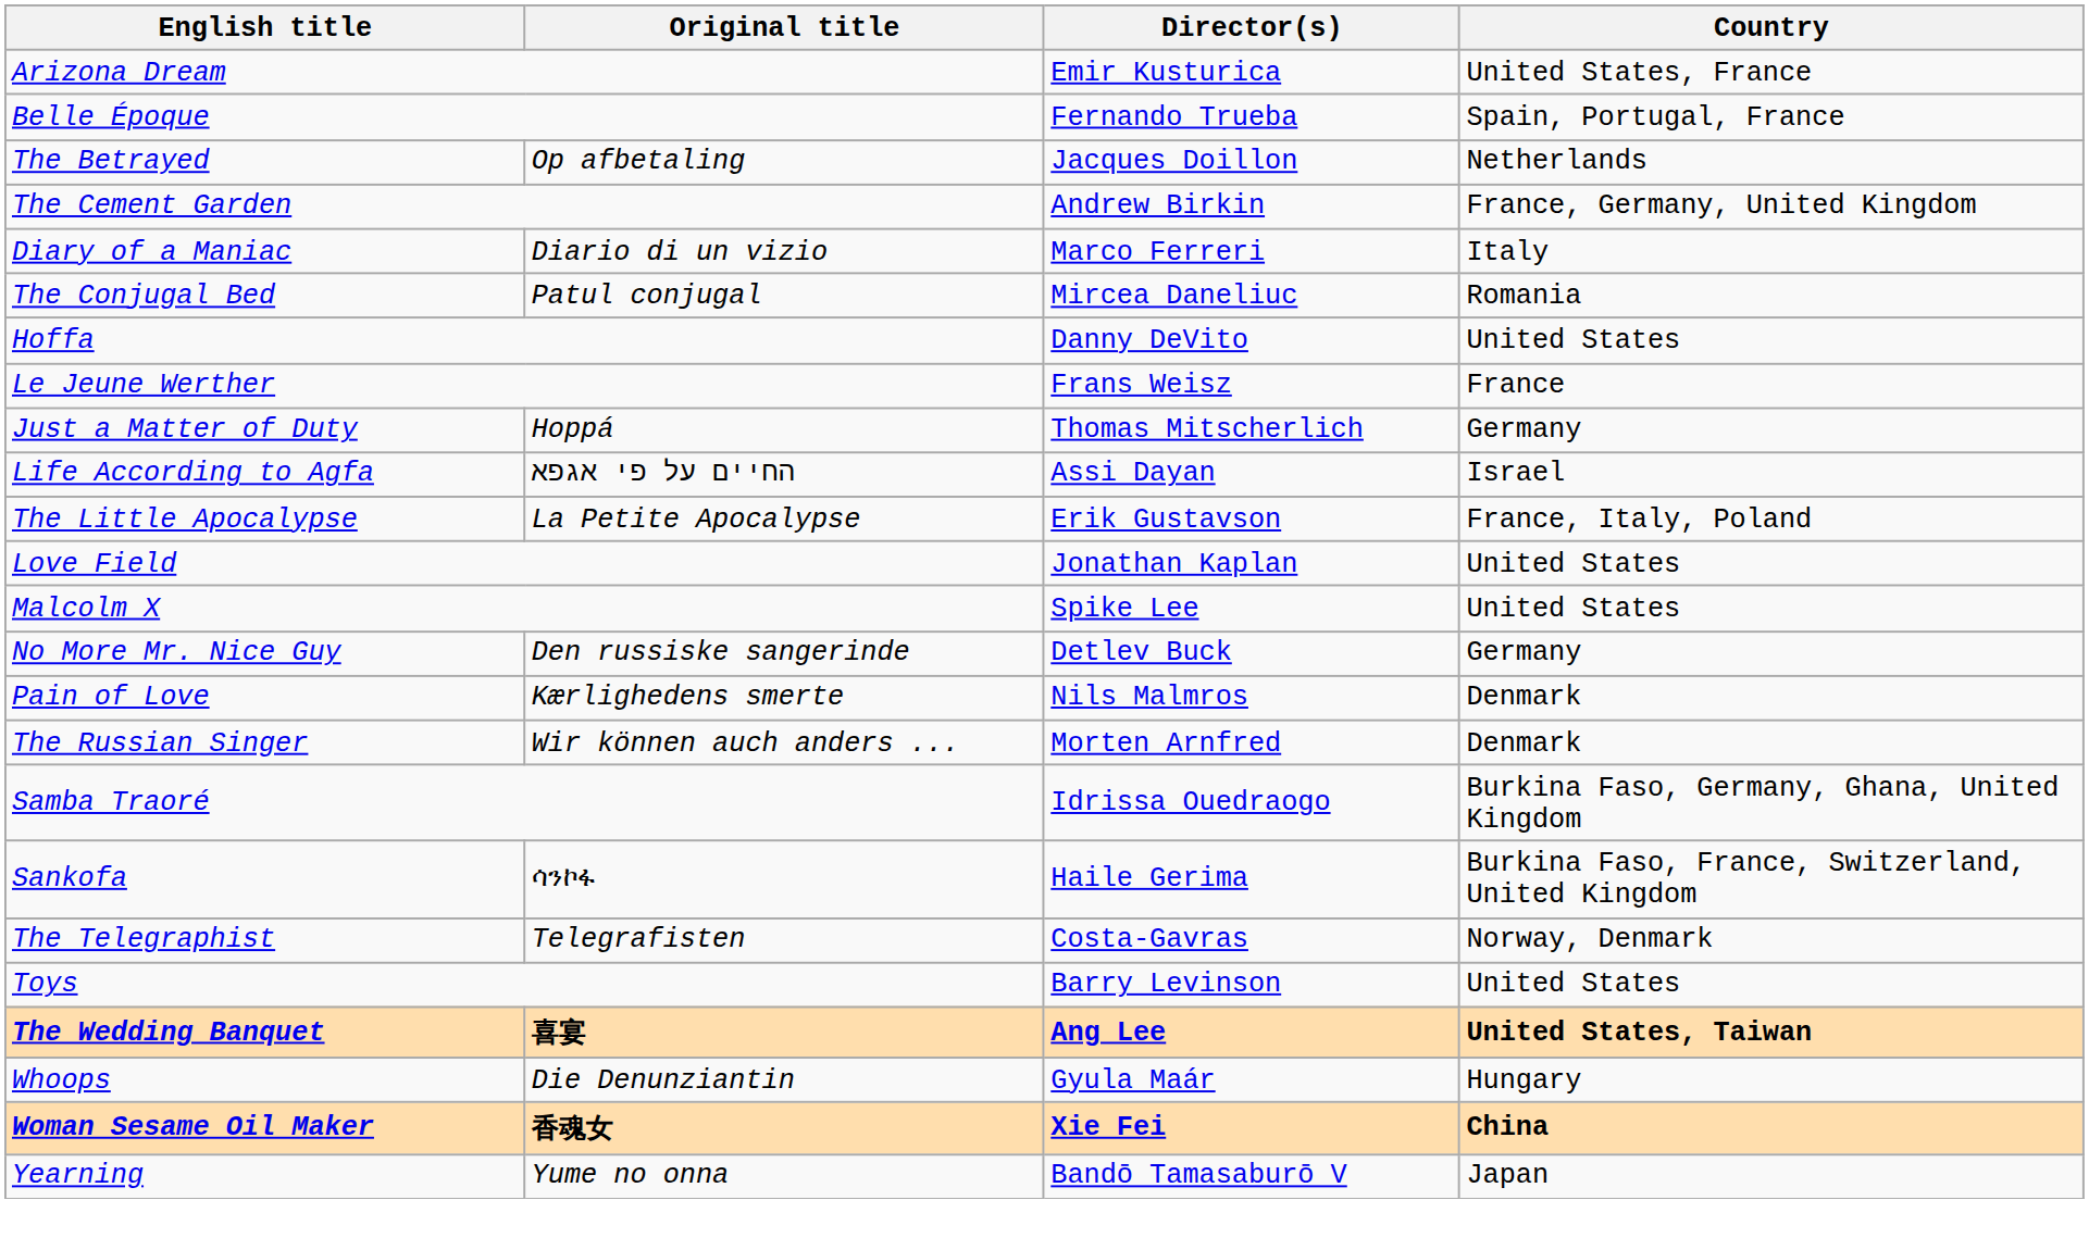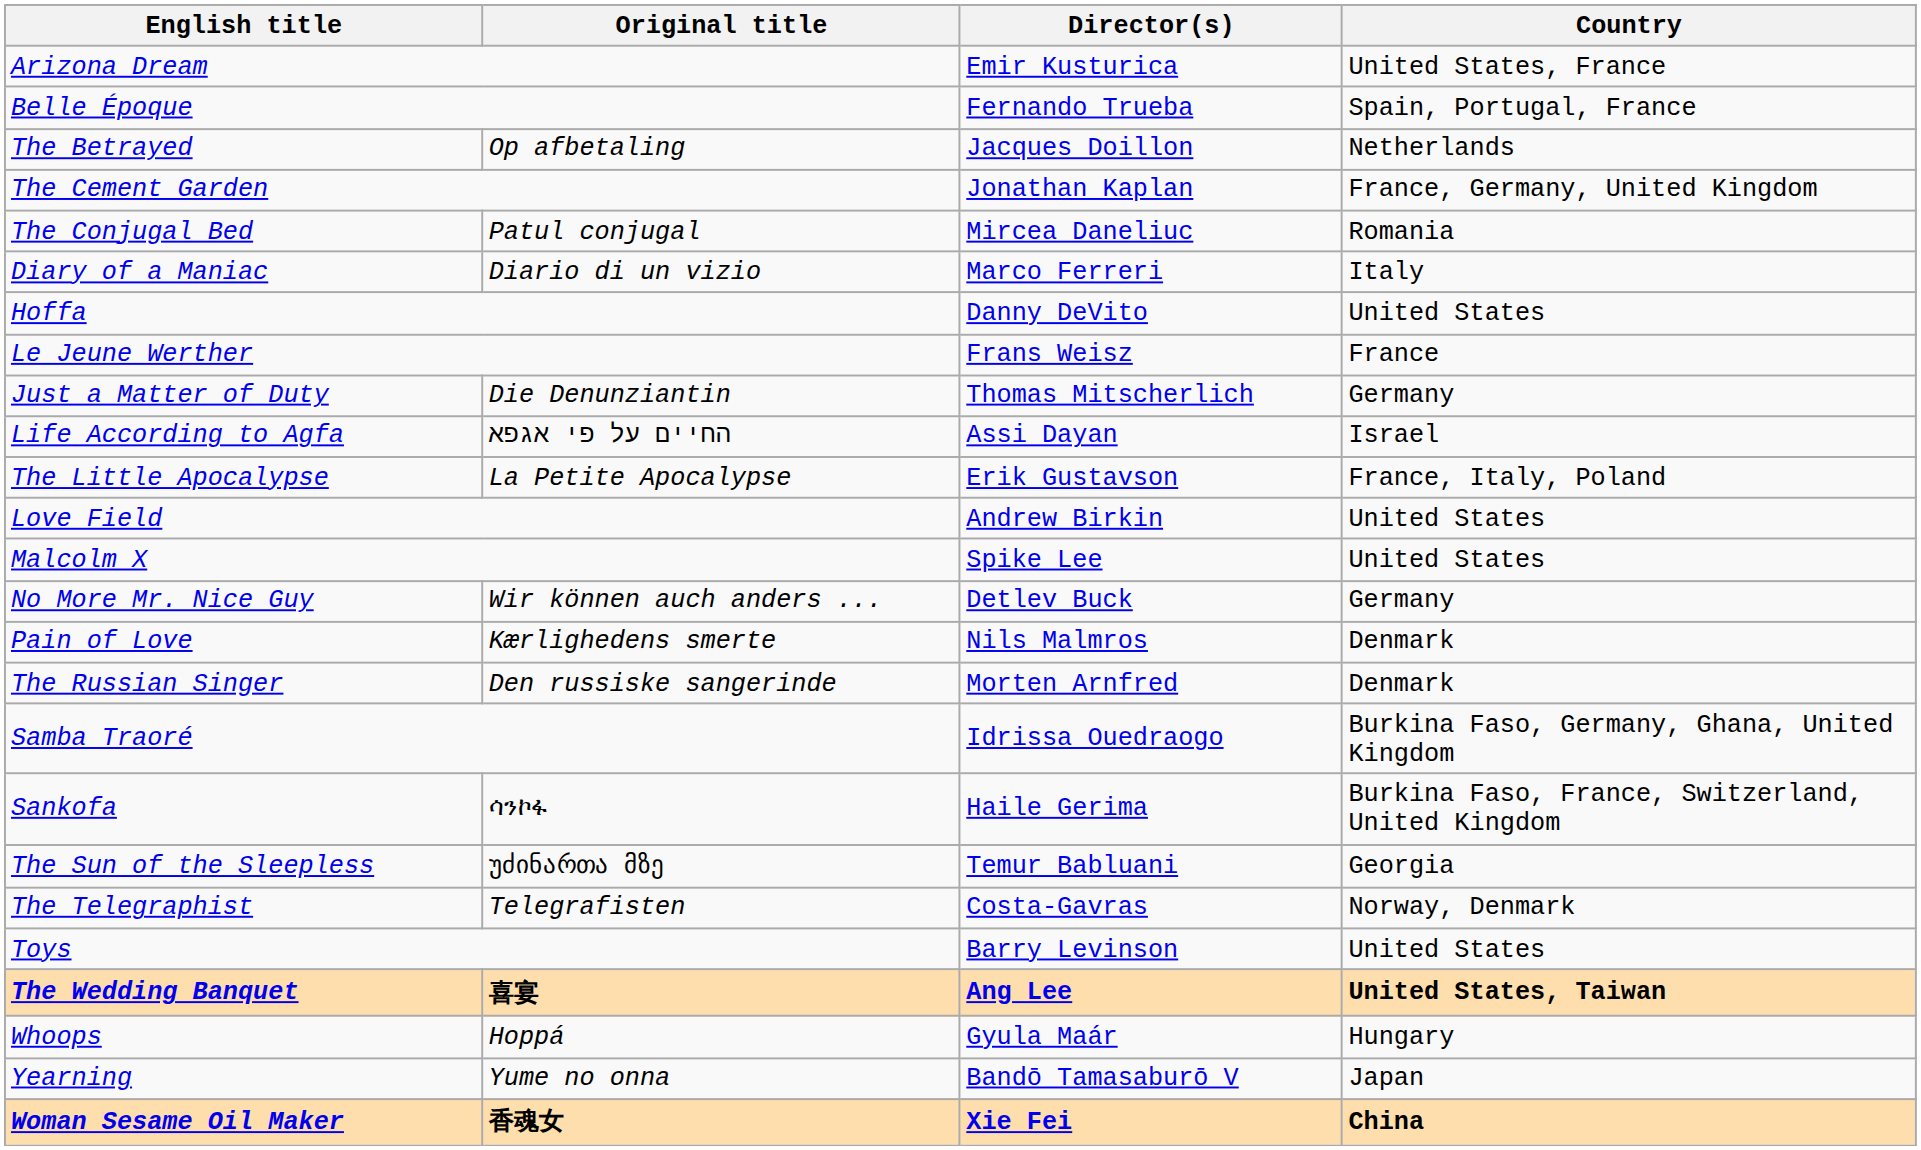The Cement Garden | Director(s): Andrew Birkin -> Jonathan Kaplan
rows swapped: The Conjugal Bed <-> Diary of a Maniac
Just a Matter of Duty | Original title: Hoppá -> Die Denunziantin
Love Field | Director(s): Jonathan Kaplan -> Andrew Birkin
No More Mr. Nice Guy | Original title: Den russiske sangerinde -> Wir können auch anders ...
The Russian Singer | Original title: Wir können auch anders ... -> Den russiske sangerinde
+ row: The Sun of the Sleepless | უძინართა მზე | Temur Babluani | Georgia
Whoops | Original title: Die Denunziantin -> Hoppá
rows swapped: Woman Sesame Oil Maker <-> Yearning
